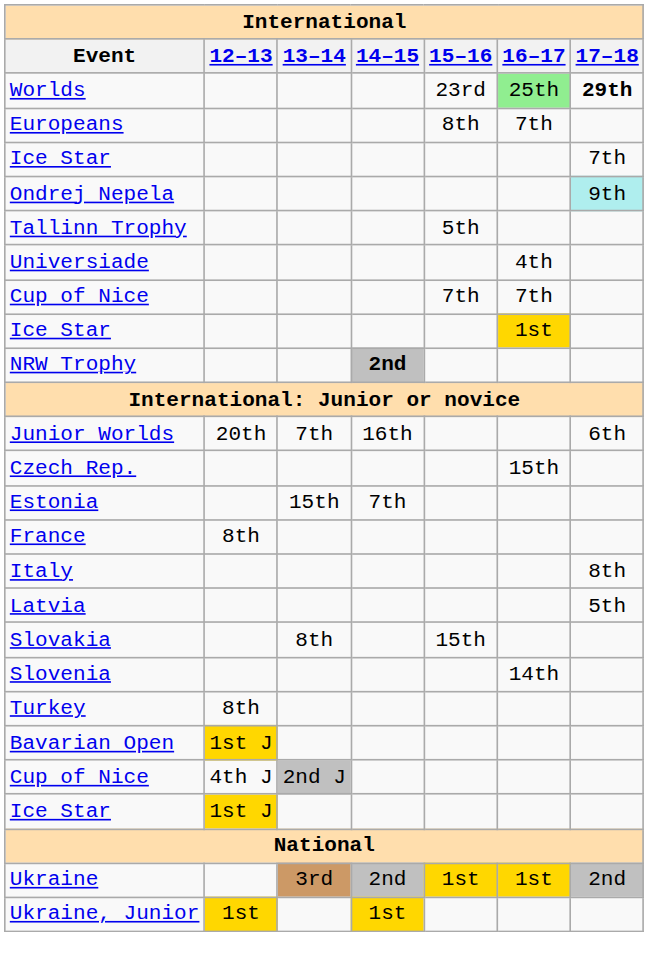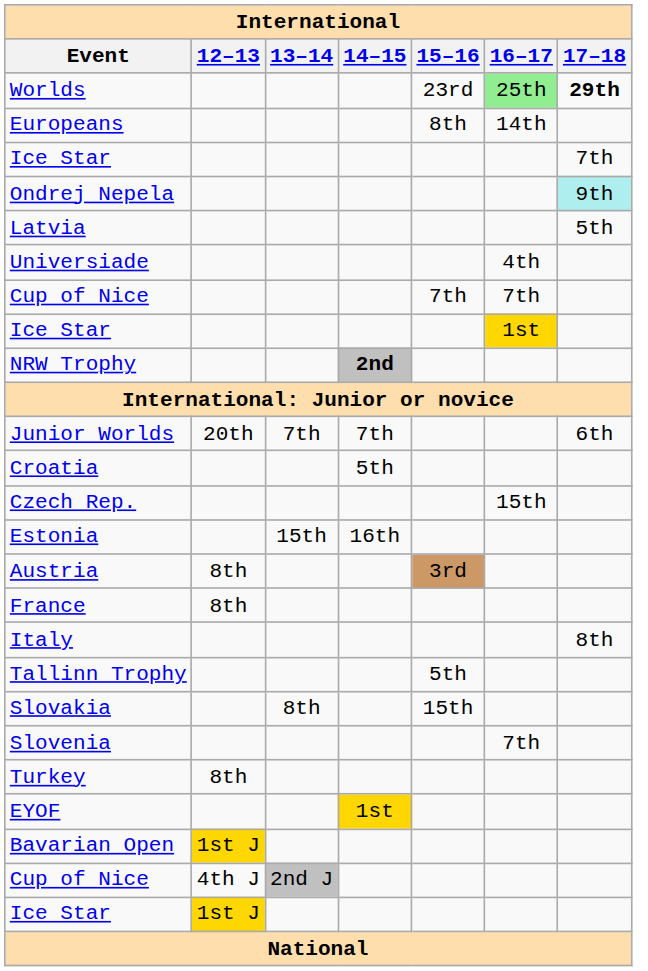Europeans | 16–17: 7th -> 14th
rows swapped: Tallinn Trophy <-> Latvia
Junior Worlds | 14–15: 16th -> 7th
+ row: Croatia | 5th
Estonia | 14–15: 7th -> 16th
+ row: Austria | 8th | 3rd
Slovenia | 16–17: 14th -> 7th
+ row: EYOF | 1st
- row: Ukraine | 3rd | 2nd | 1st | 1st | 2nd
- row: Ukraine, Junior | 1st | 1st
